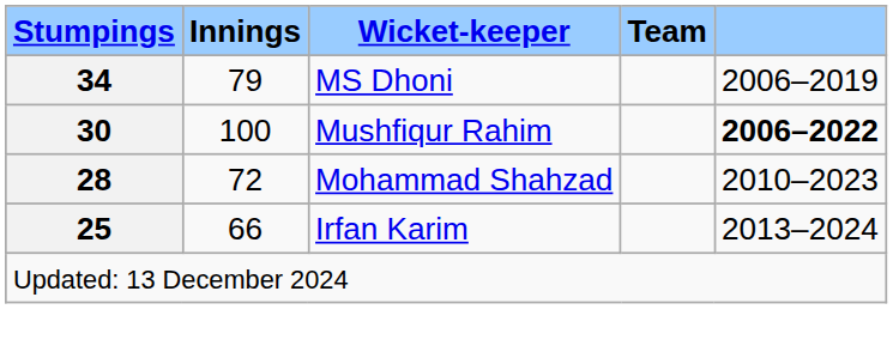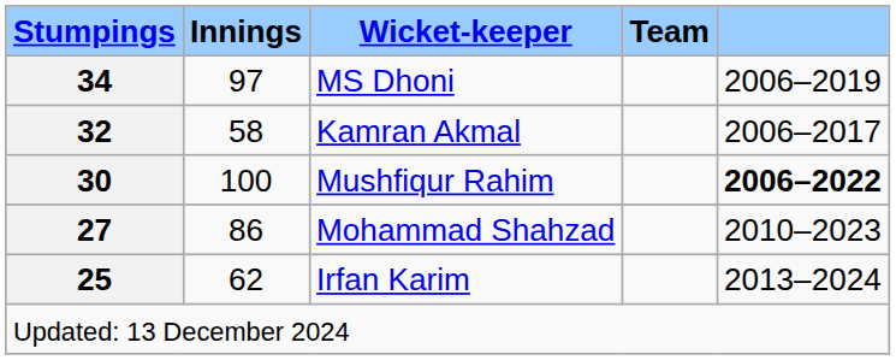MS Dhoni | Innings: 79 -> 97
+ row: 32 | 58 | Kamran Akmal | 2006–2017
Mohammad Shahzad | Stumpings: 28 -> 27
Mohammad Shahzad | Innings: 72 -> 86
Irfan Karim | Innings: 66 -> 62
